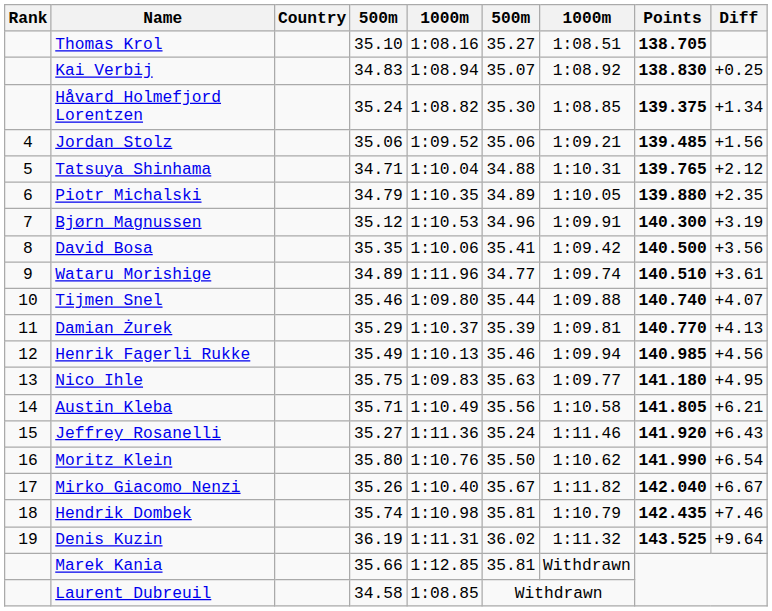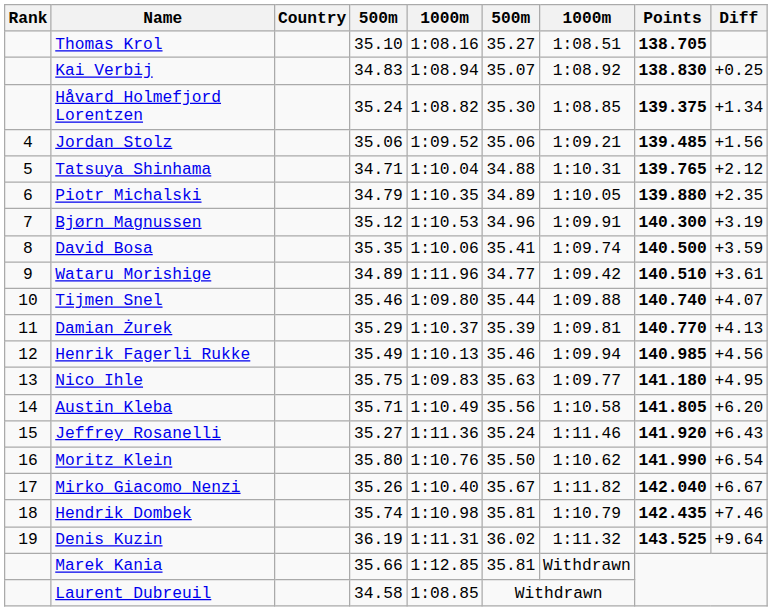David Bosa | column 7: 1:09.42 -> 1:09.74
David Bosa | Diff: +3.56 -> +3.59
Wataru Morishige | column 7: 1:09.74 -> 1:09.42
Austin Kleba | Diff: +6.21 -> +6.20
